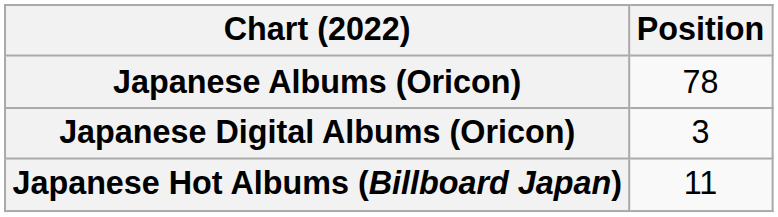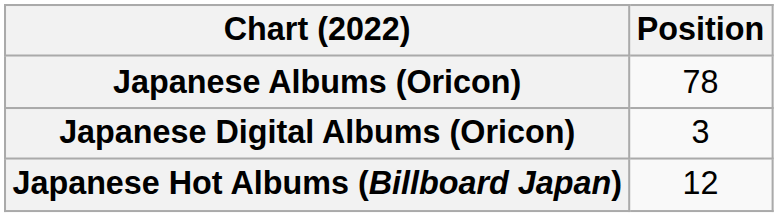Japanese Hot Albums (Billboard Japan) | Position: 11 -> 12
